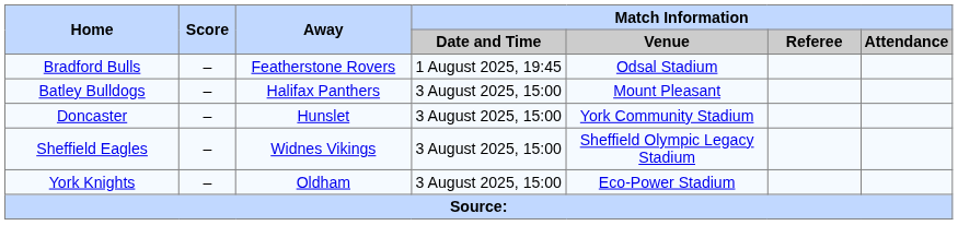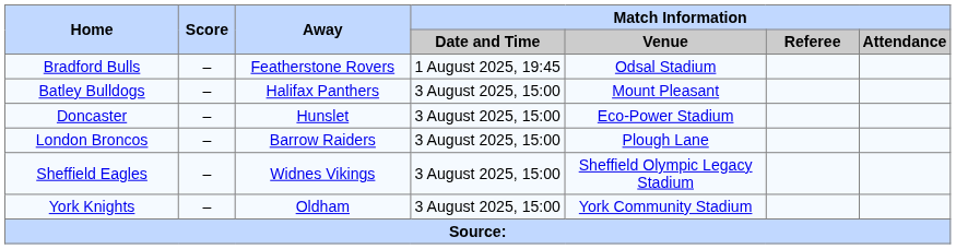Doncaster | Match Information / Venue: York Community Stadium -> Eco-Power Stadium
+ row: London Broncos | – | Barrow Raiders | 3 August 2025, 15:00 | Plough Lane
York Knights | Match Information / Venue: Eco-Power Stadium -> York Community Stadium
